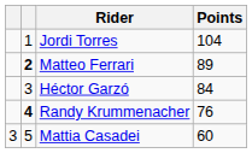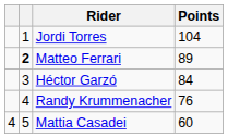Randy Krummenacher | column 2: bold -> normal
Mattia Casadei | column 1: 3 -> 4
